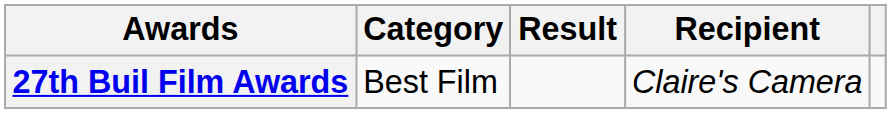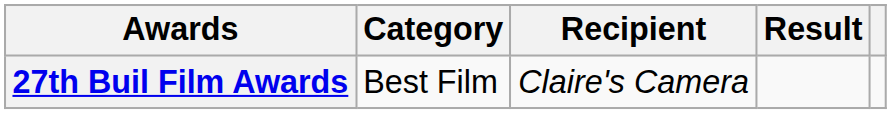columns swapped: Recipient <-> Result
